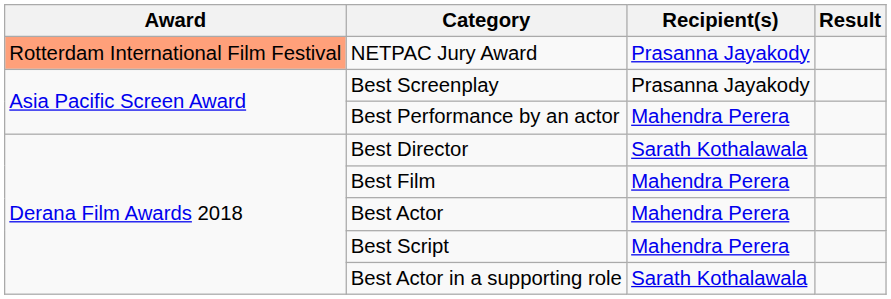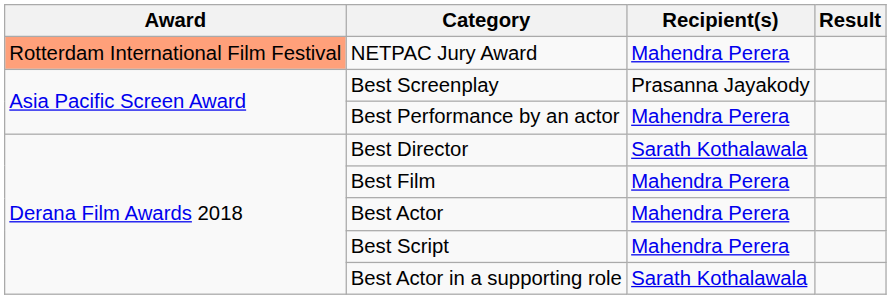NETPAC Jury Award | Recipient(s): Prasanna Jayakody -> Mahendra Perera
